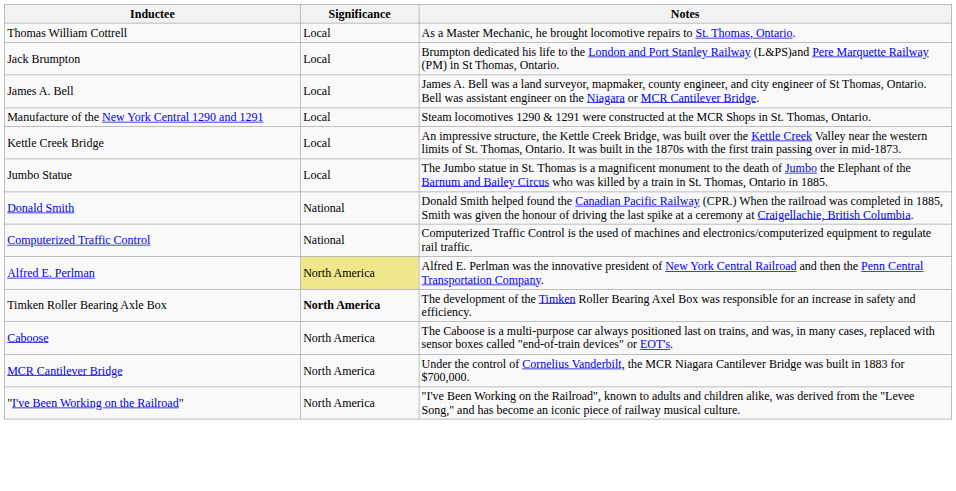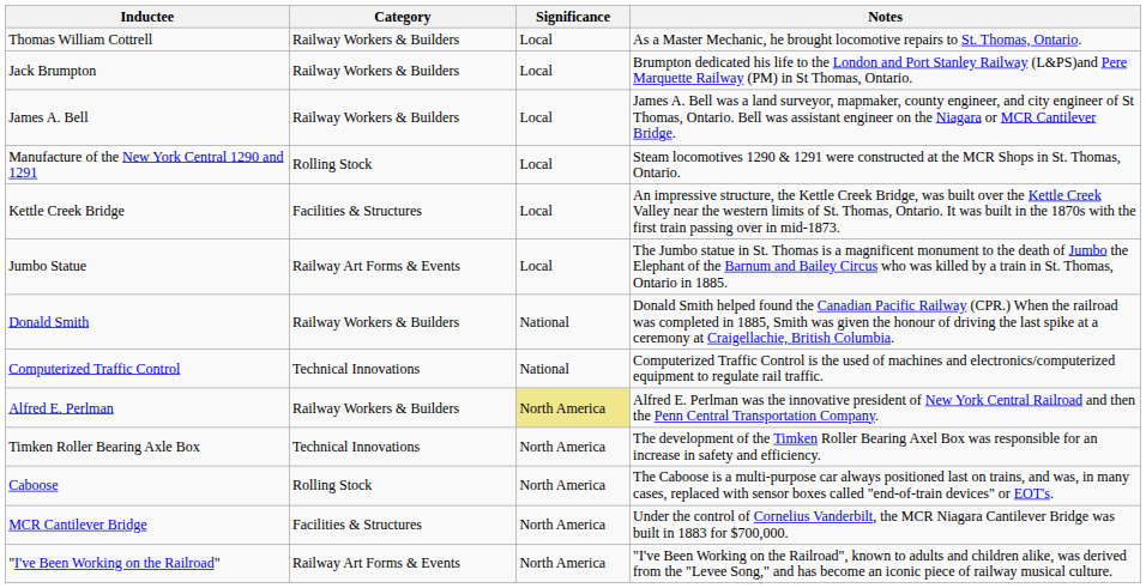+ column: Category | Railway Workers & Builders | Railway Workers & Builders | Railway Workers & Builders | Rolling Stock | Facilities & Structures | Railway Art Forms & Events | Railway Workers & Builders | Technical Innovations | Railway Workers & Builders | Technical Innovations | Rolling Stock | Facilities & Structures | Railway Art Forms & Events
Timken Roller Bearing Axle Box | Significance: bold -> normal
